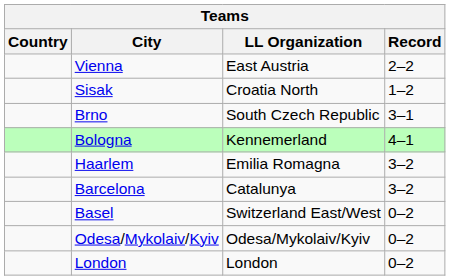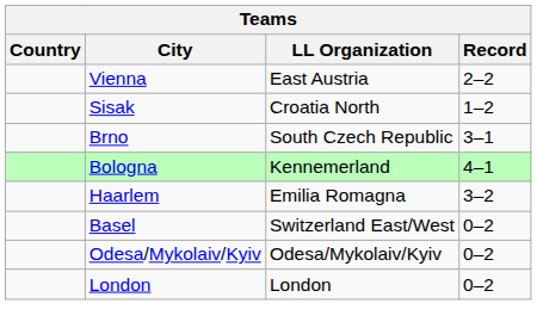- row: Barcelona | Catalunya | 3–2
